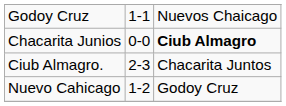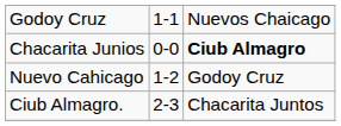rows swapped: Nuevo Cahicago <-> Ciub Almagro.
